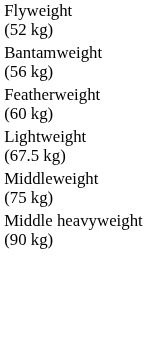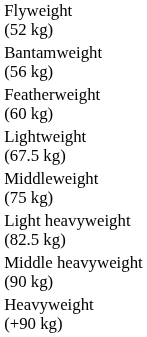+ row: Light heavyweight (82.5 kg)
+ row: Heavyweight (+90 kg)
